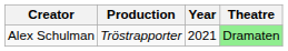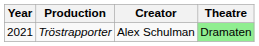columns swapped: Year <-> Creator
